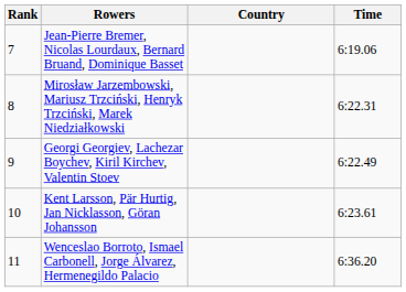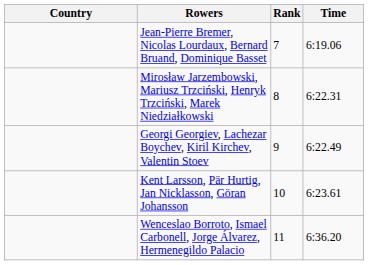columns swapped: Rank <-> Country
